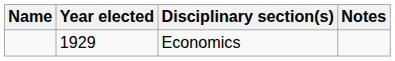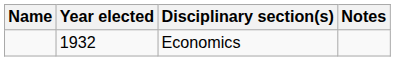Economics | Year elected: 1929 -> 1932
